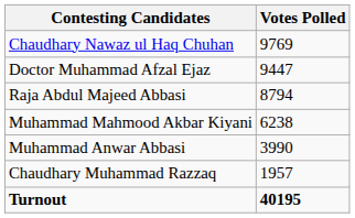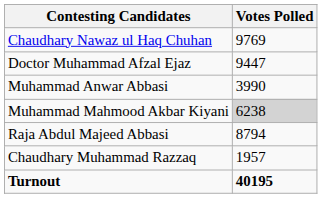rows swapped: Raja Abdul Majeed Abbasi <-> Muhammad Anwar Abbasi
Muhammad Mahmood Akbar Kiyani | Votes Polled: no background -> lightgrey background
